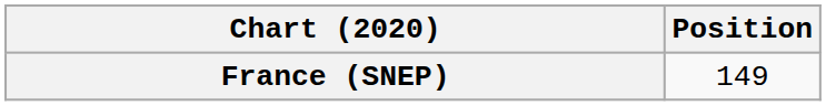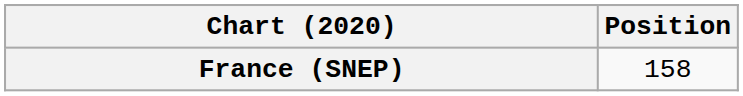France (SNEP) | Position: 149 -> 158
